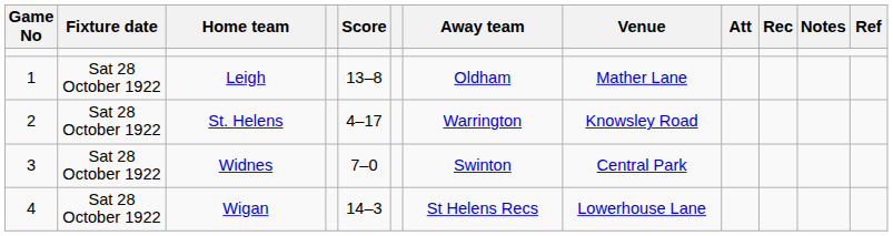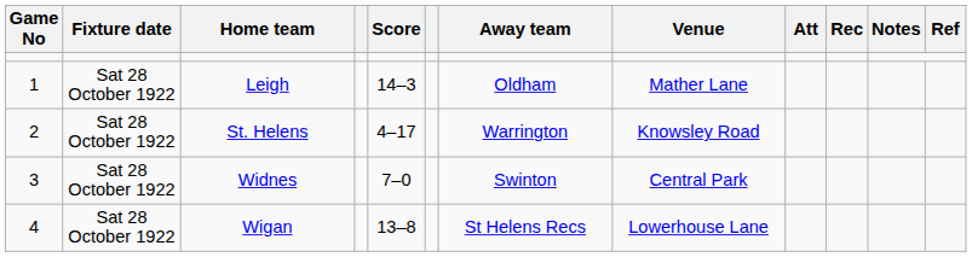Leigh | Score: 13–8 -> 14–3
Wigan | Score: 14–3 -> 13–8
